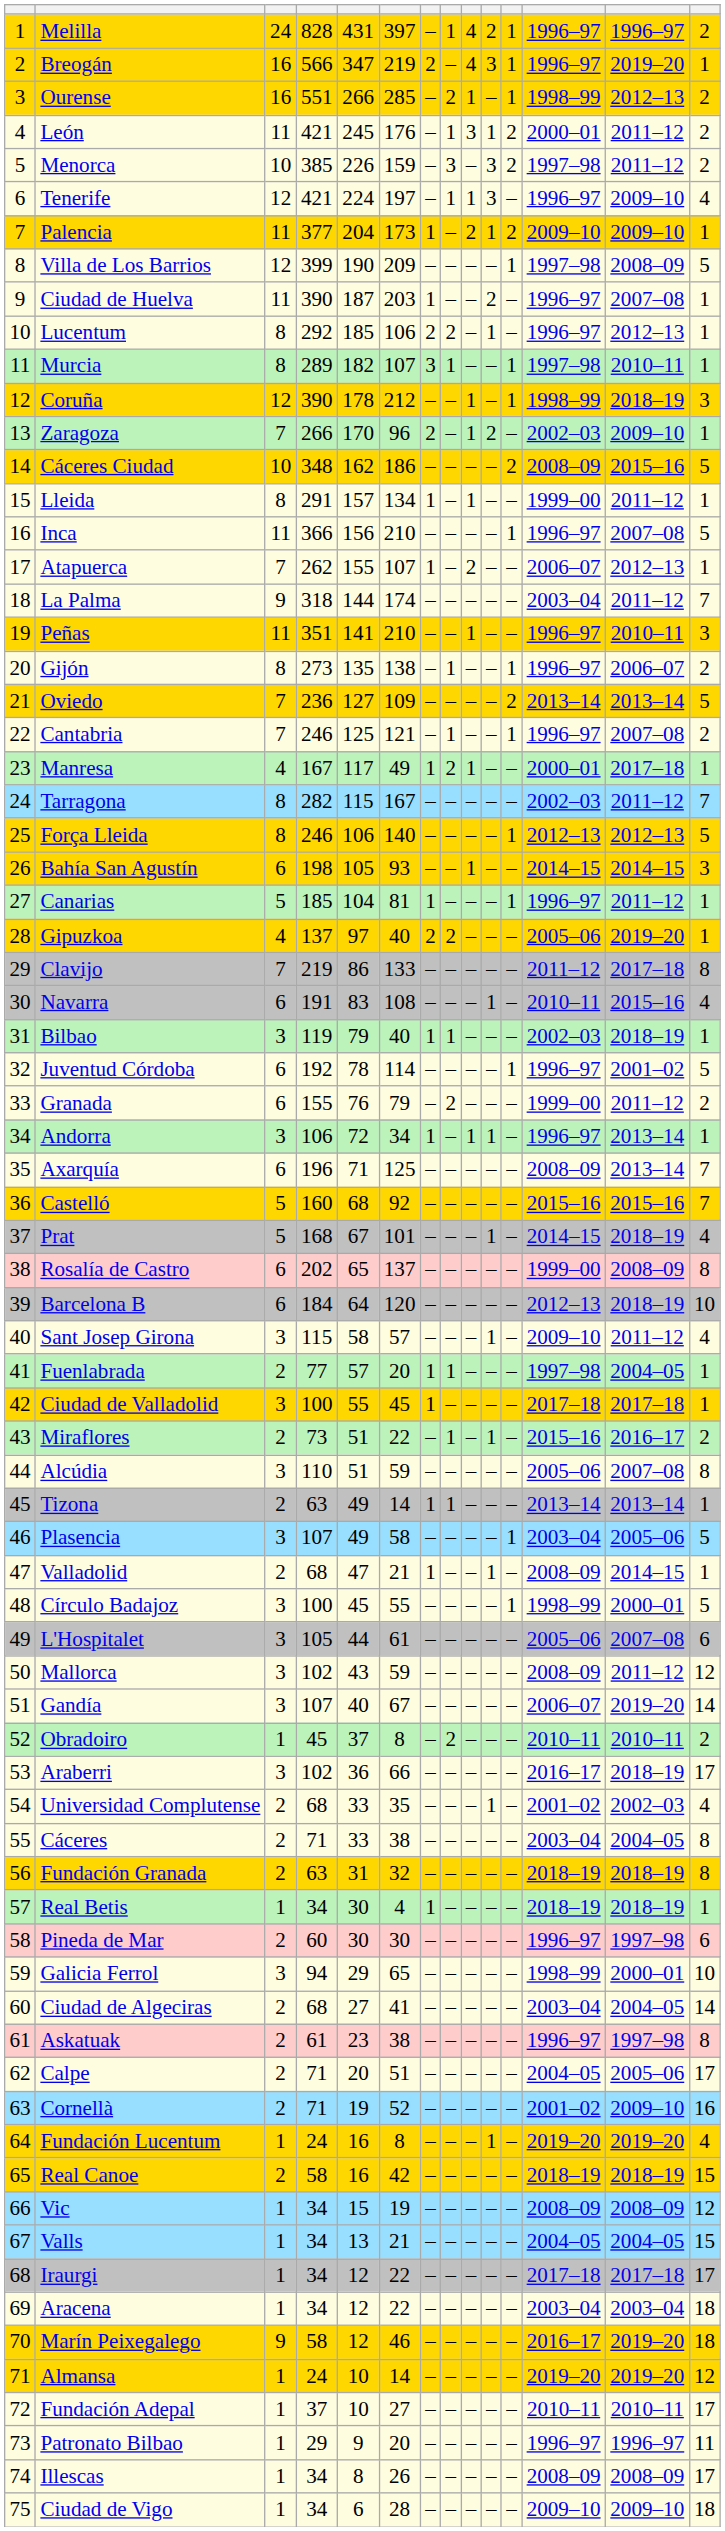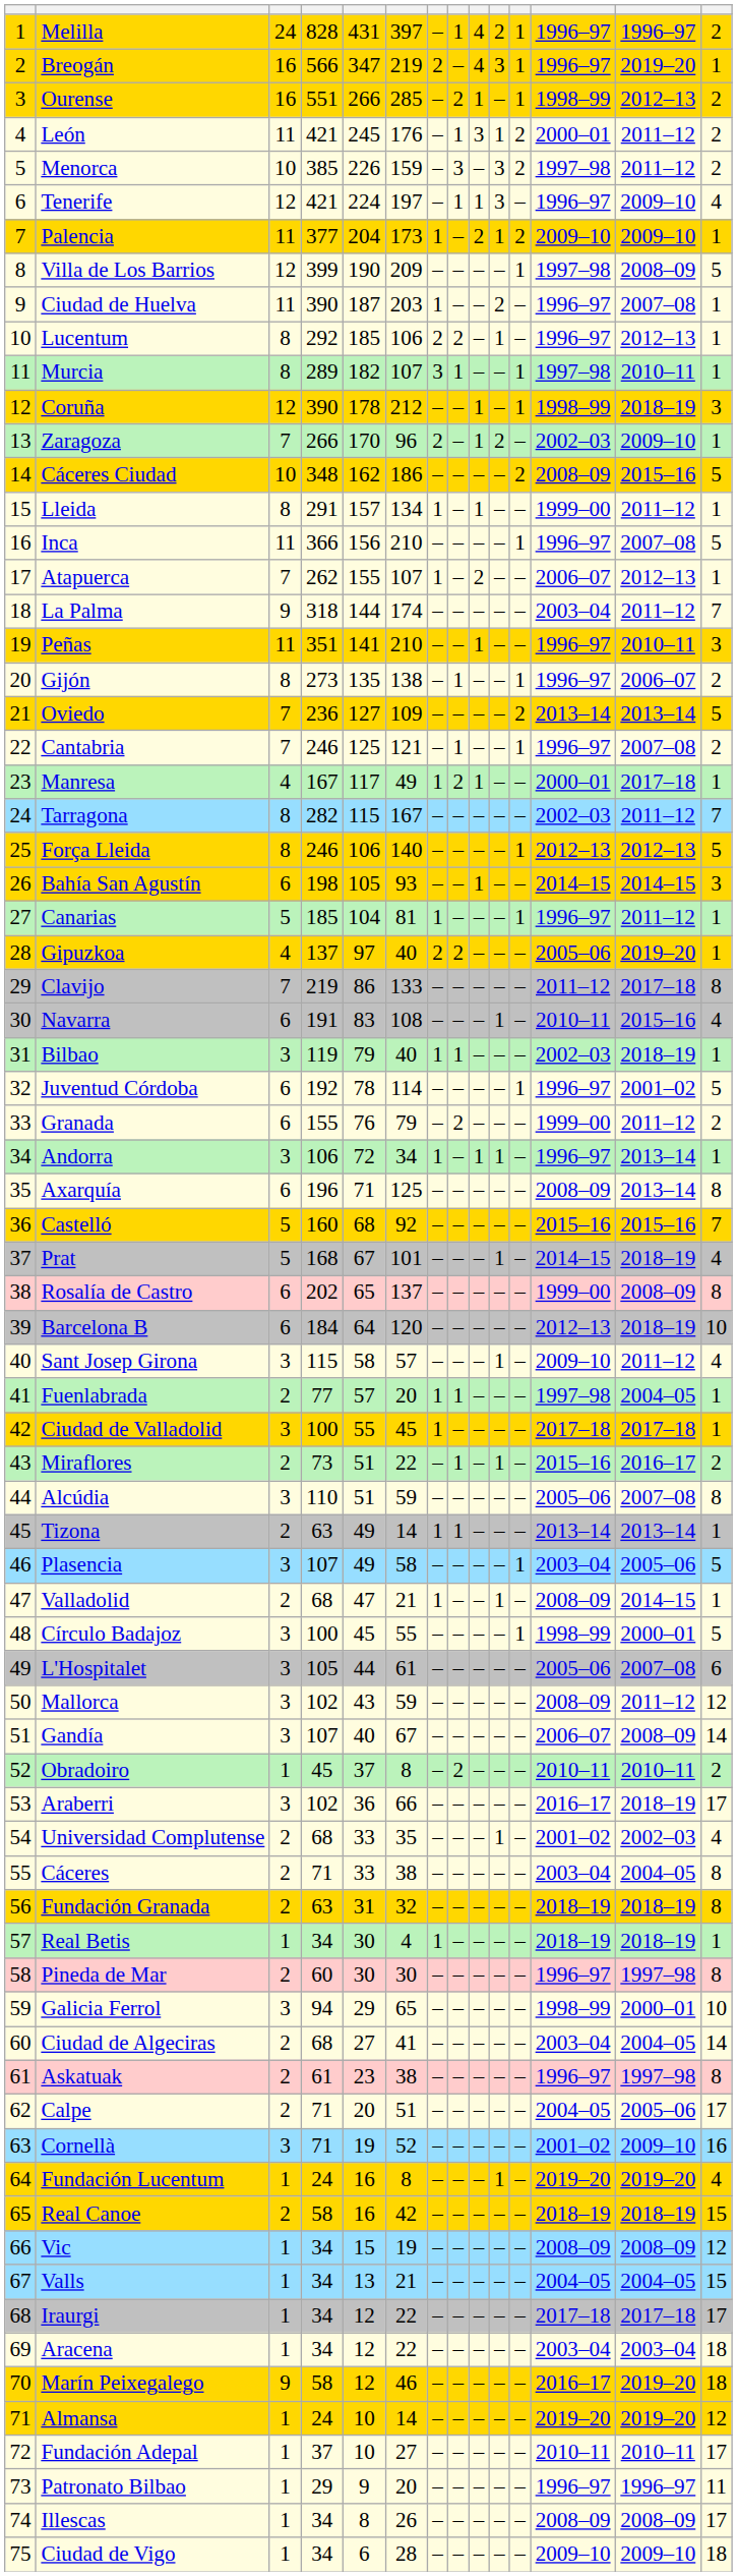Axarquía | column 14: 7 -> 8
Gandía | column 13: 2019–20 -> 2008–09
Pineda de Mar | column 14: 6 -> 8
Cornellà | column 3: 2 -> 3
